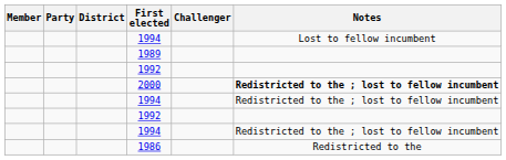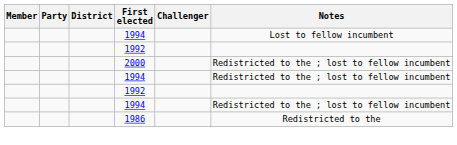- row: 1989
2000 | Notes: bold -> normal
